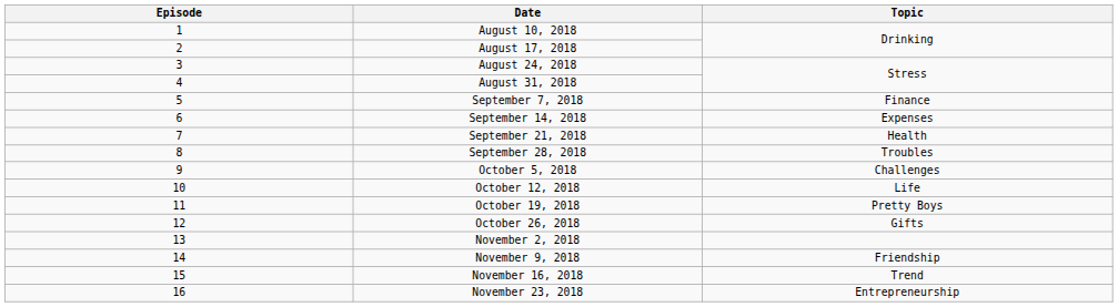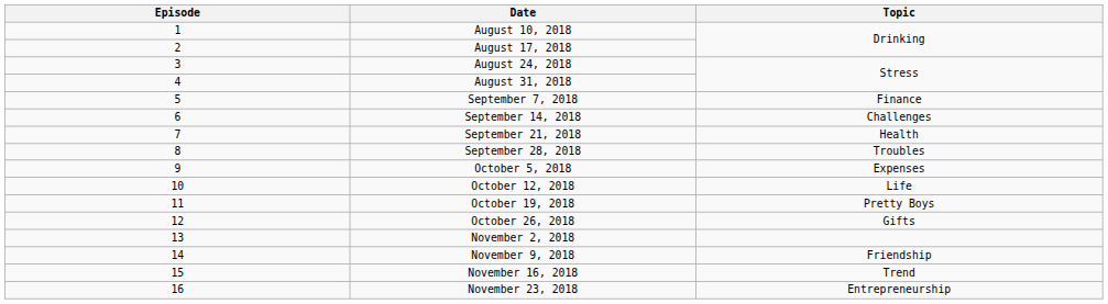September 14, 2018 | Topic: Expenses -> Challenges
October 5, 2018 | Topic: Challenges -> Expenses
